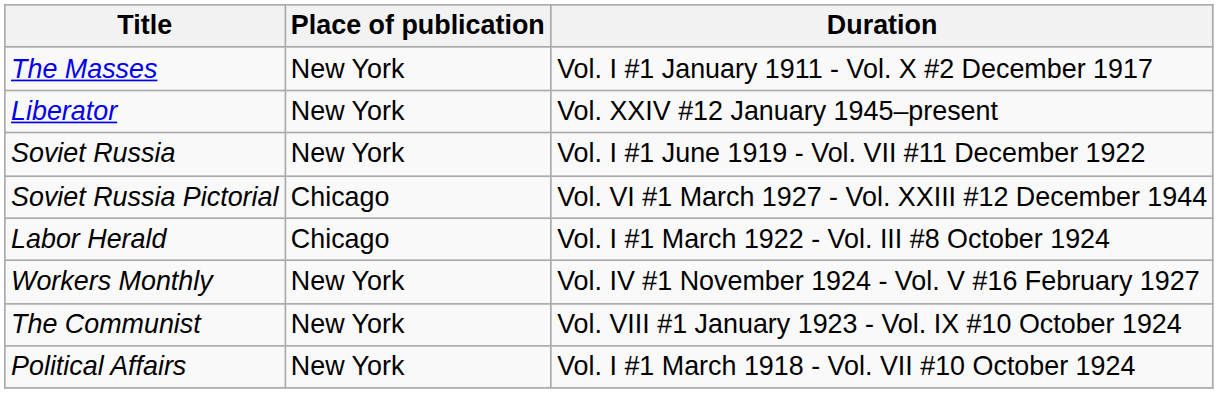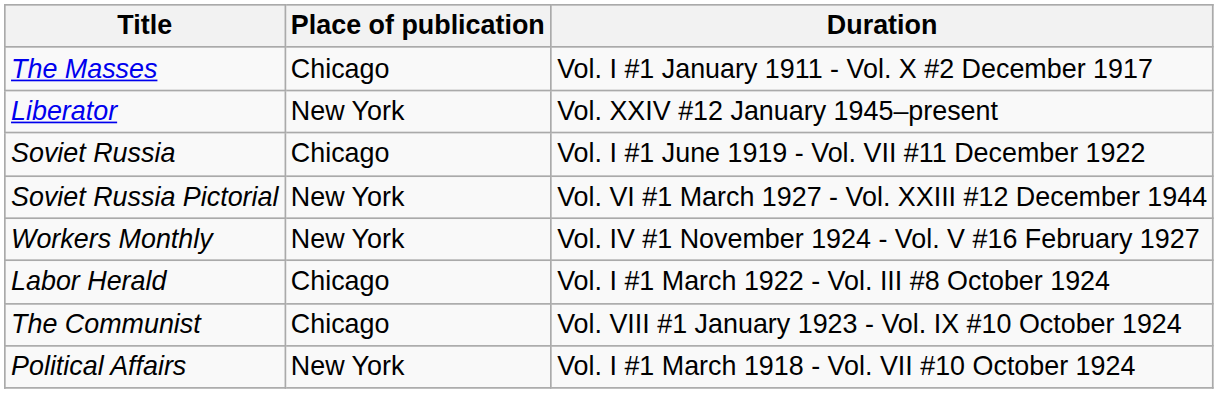The Masses | Place of publication: New York -> Chicago
Soviet Russia | Place of publication: New York -> Chicago
Soviet Russia Pictorial | Place of publication: Chicago -> New York
rows swapped: Labor Herald <-> Workers Monthly
The Communist | Place of publication: New York -> Chicago
